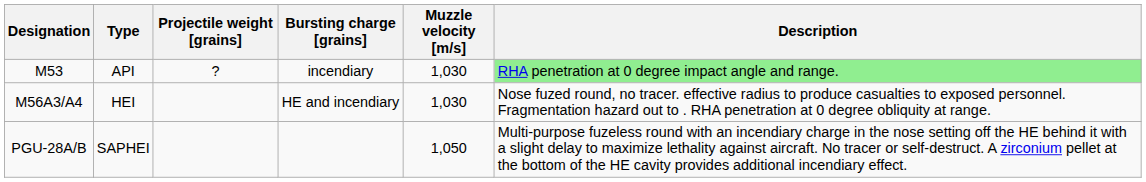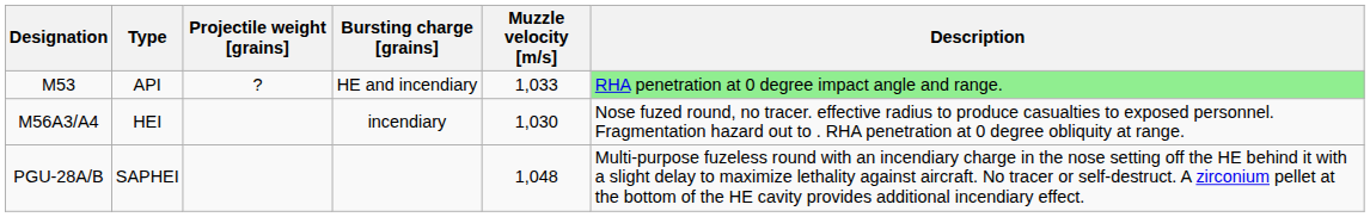M53 | Bursting charge [grains]: incendiary -> HE and incendiary
M53 | Muzzle velocity [m/s]: 1,030 -> 1,033
M56A3/A4 | Bursting charge [grains]: HE and incendiary -> incendiary
PGU-28A/B | Muzzle velocity [m/s]: 1,050 -> 1,048
